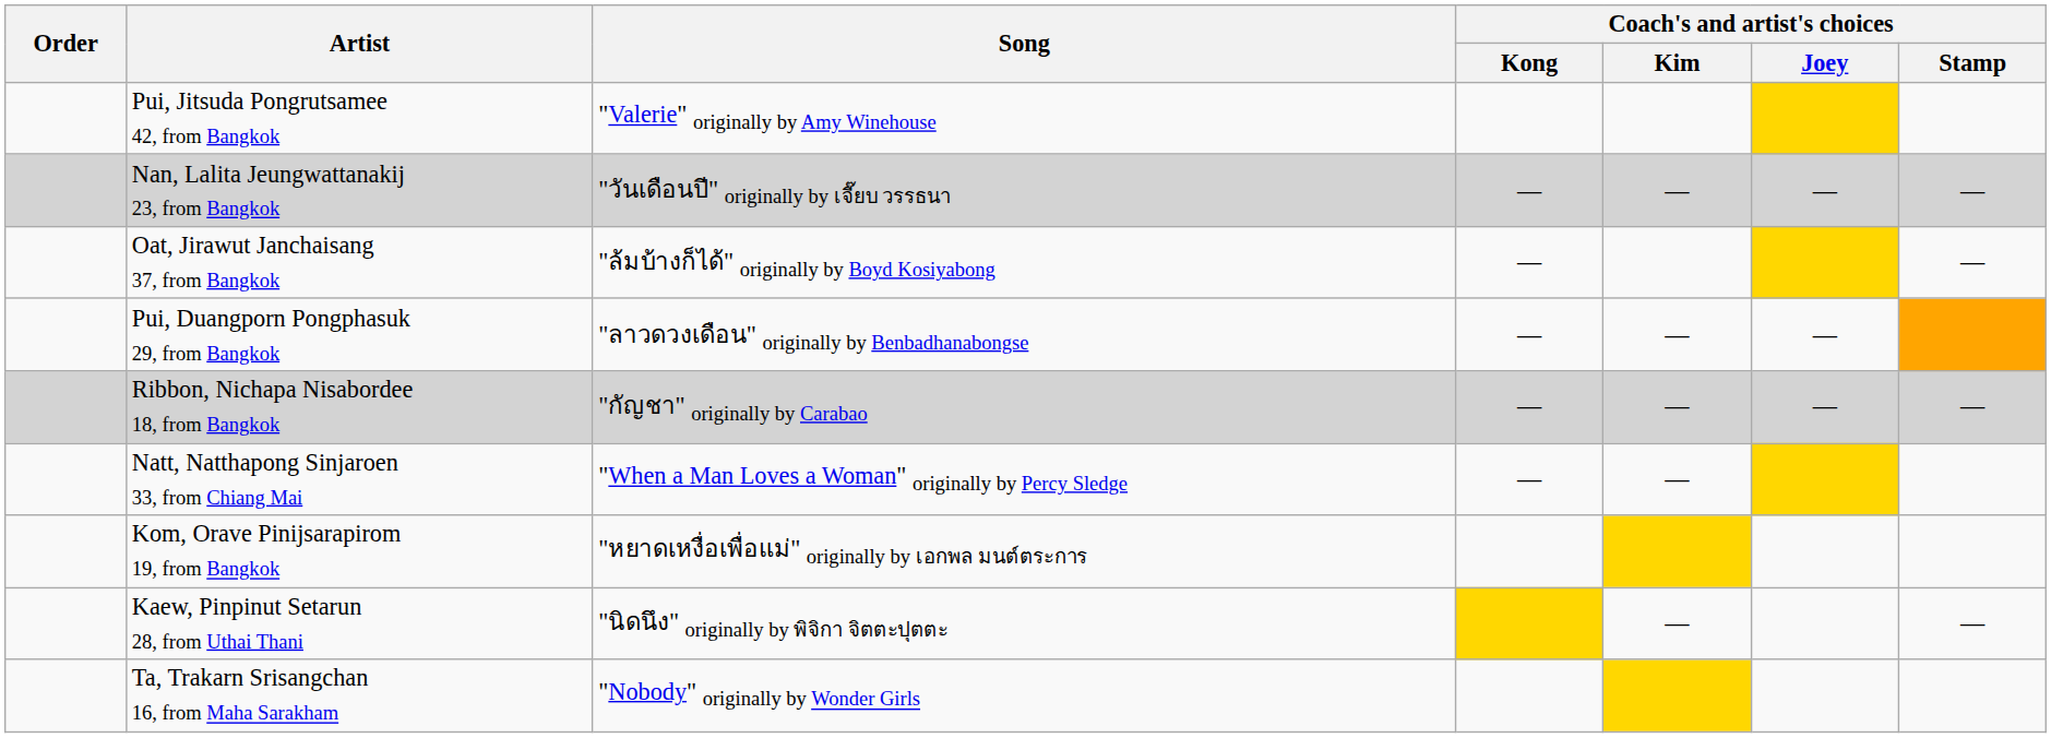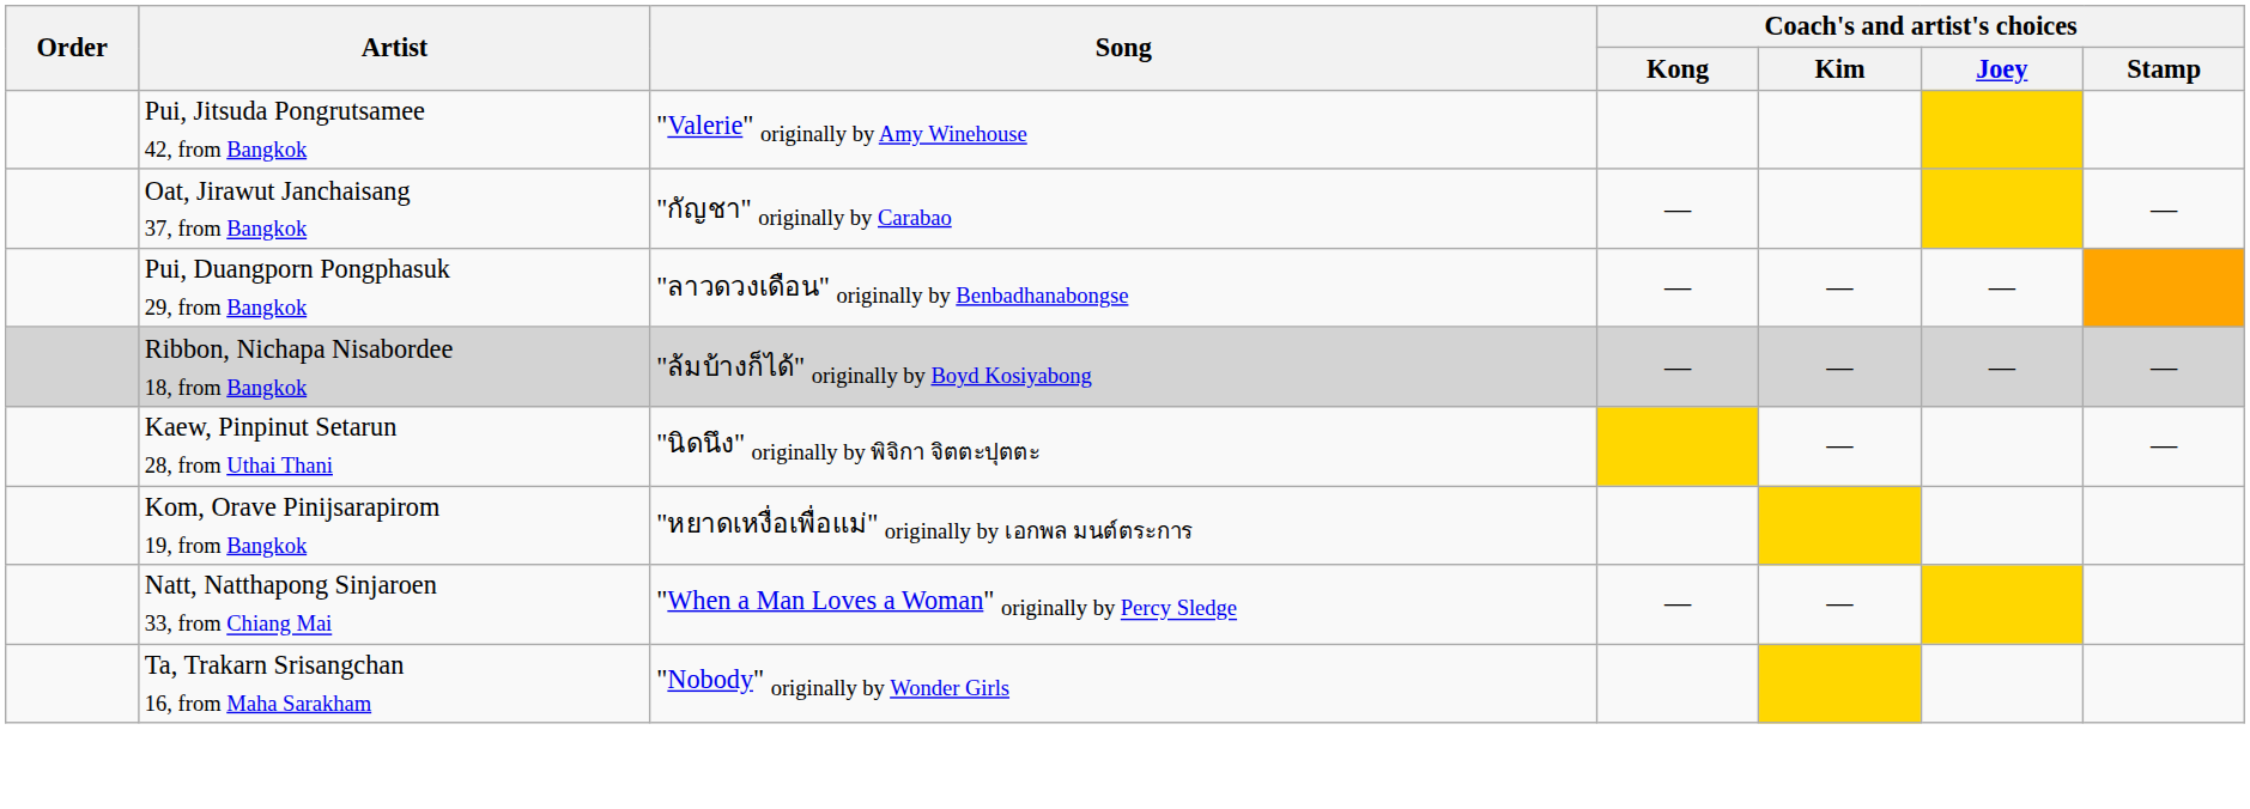- row: Nan, Lalita Jeungwattanakij 23, from Bangkok | "วันเดือนปี" originally by เจี๊ยบ วรรธนา | — | — | — | —
Oat, Jirawut Janchaisang 37, from Bangkok | Song: "ล้มบ้างก็ได้" originally by Boyd Kosiyabong -> "กัญชา" originally by Carabao
Ribbon, Nichapa Nisabordee 18, from Bangkok | Song: "กัญชา" originally by Carabao -> "ล้มบ้างก็ได้" originally by Boyd Kosiyabong
rows swapped: Kaew, Pinpinut Setarun 28, from Uthai Thani <-> Natt, Natthapong Sinjaroen 33, from Chiang Mai
